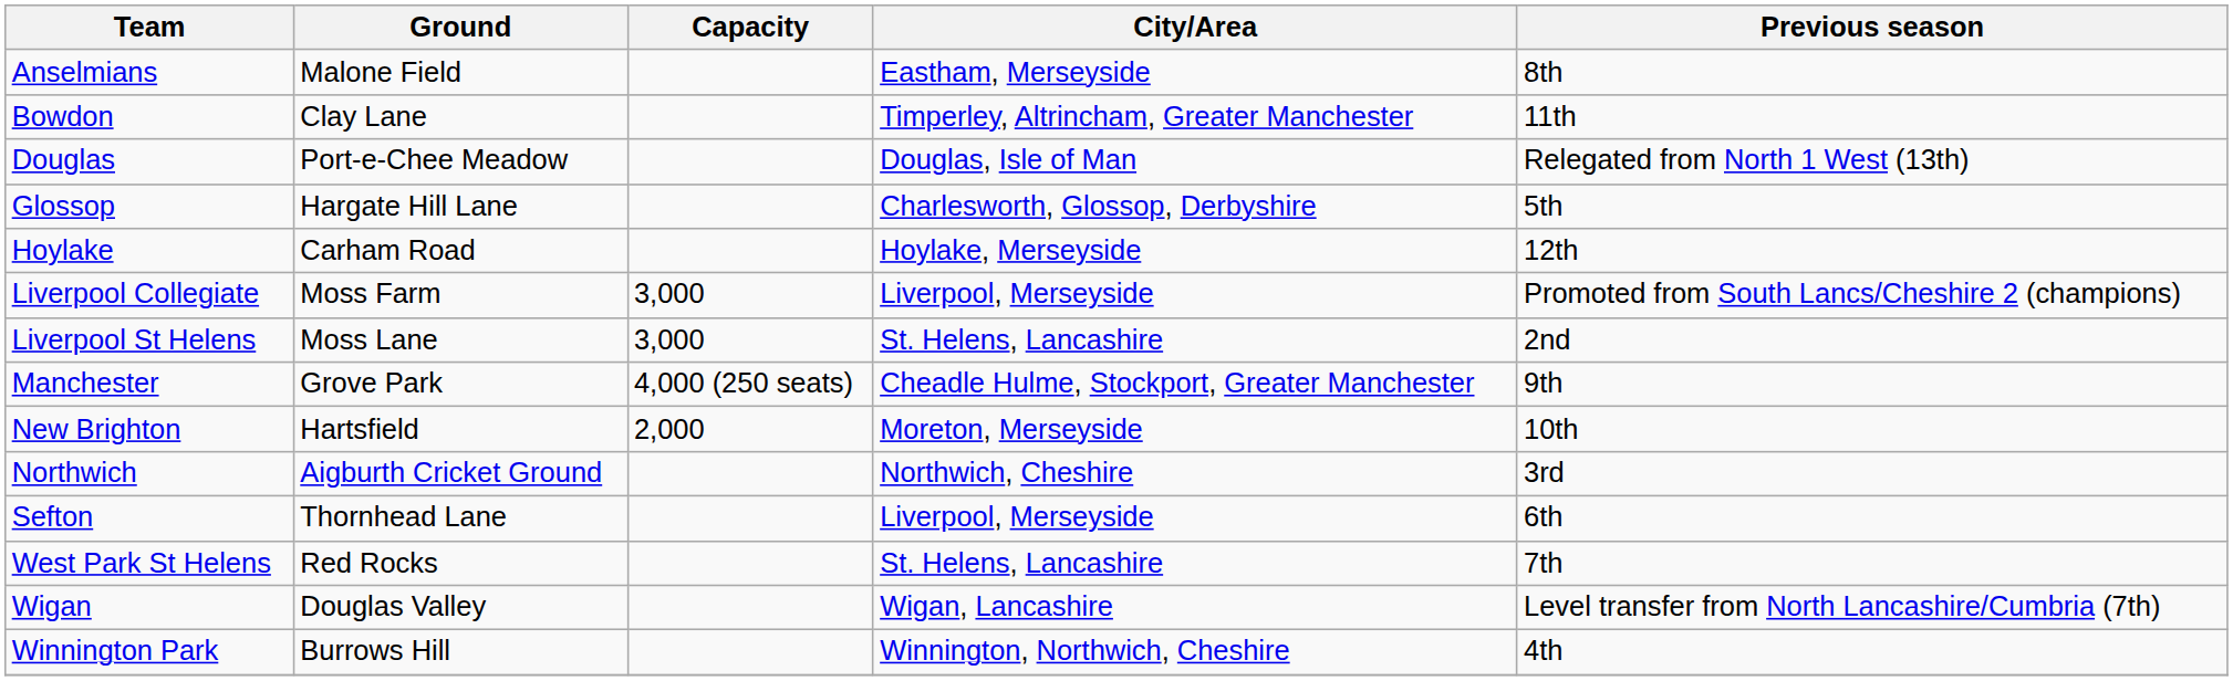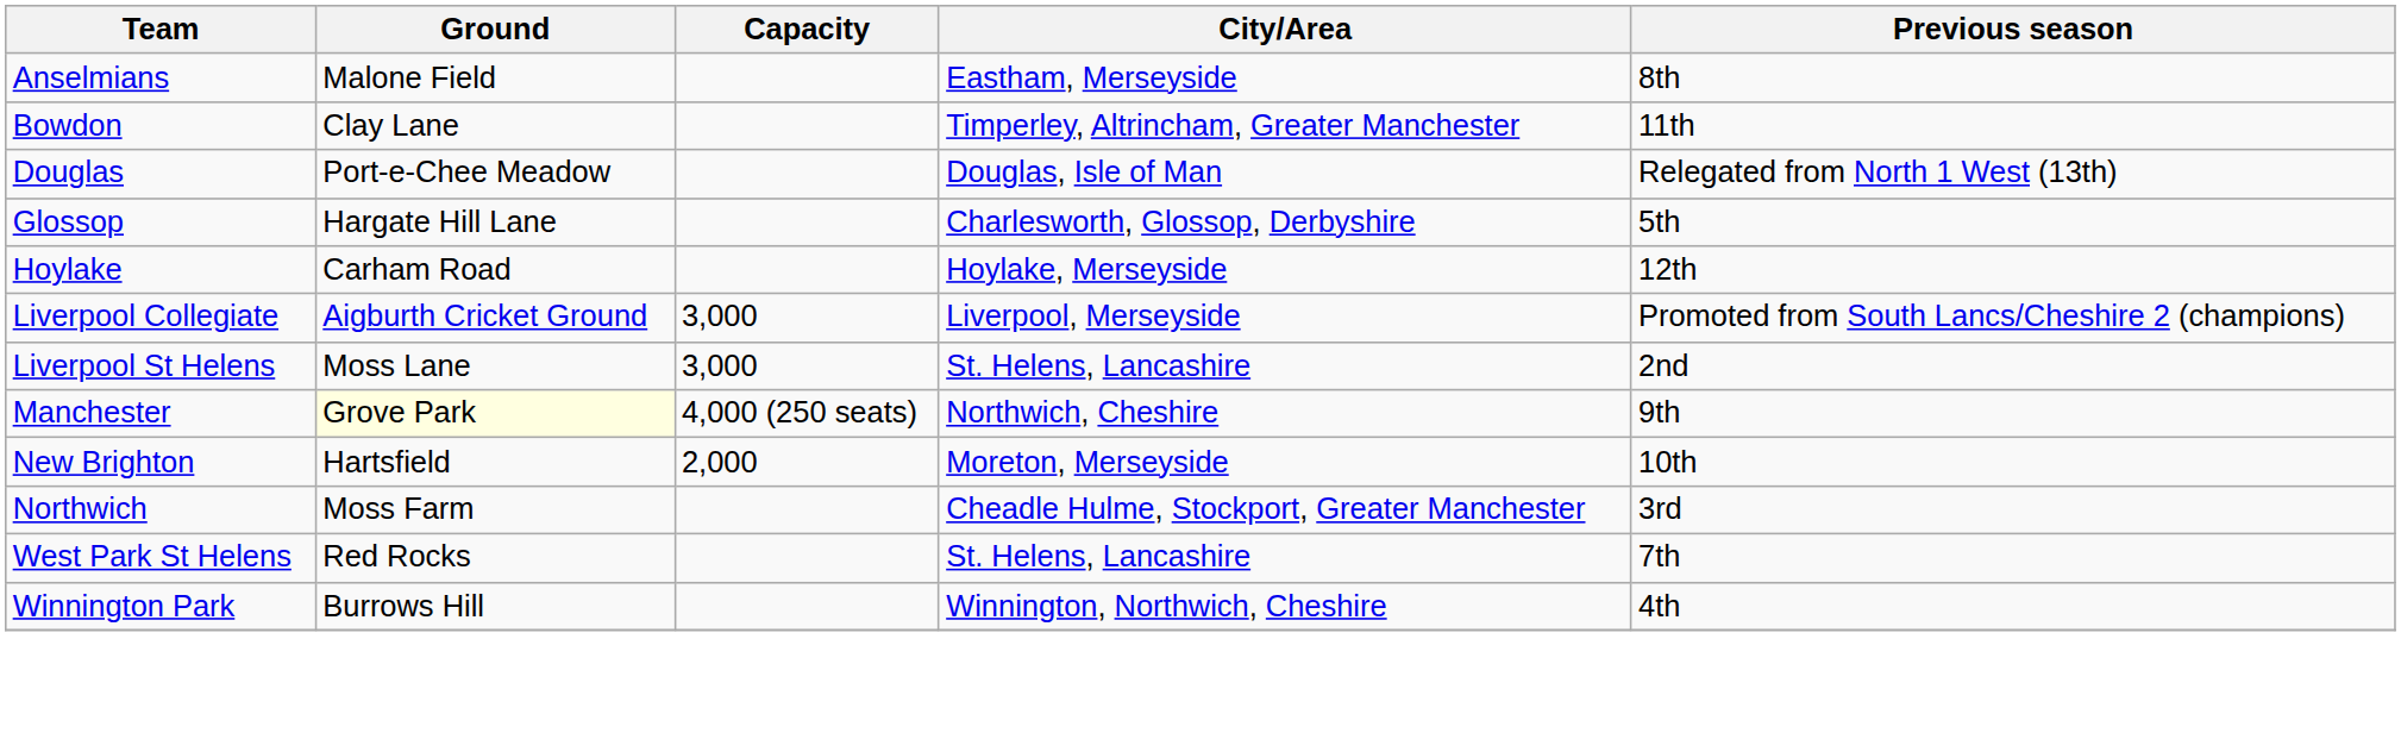Liverpool Collegiate | Ground: Moss Farm -> Aigburth Cricket Ground
Manchester | Ground: no background -> lightyellow background
Manchester | City/Area: Cheadle Hulme, Stockport, Greater Manchester -> Northwich, Cheshire
Northwich | Ground: Aigburth Cricket Ground -> Moss Farm
Northwich | City/Area: Northwich, Cheshire -> Cheadle Hulme, Stockport, Greater Manchester
- row: Sefton | Thornhead Lane | Liverpool, Merseyside | 6th
- row: Wigan | Douglas Valley | Wigan, Lancashire | Level transfer from North Lancashire/Cumbria (7th)
